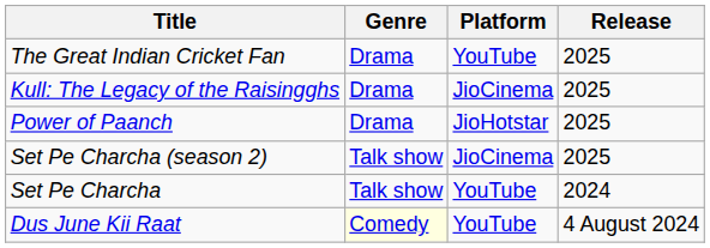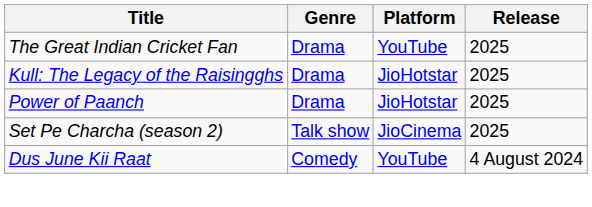Kull: The Legacy of the Raisingghs | Platform: JioCinema -> JioHotstar
- row: Set Pe Charcha | Talk show | YouTube | 2024
Dus June Kii Raat | Genre: lightyellow background -> no background
